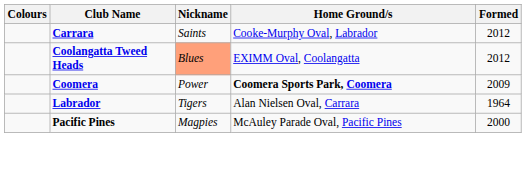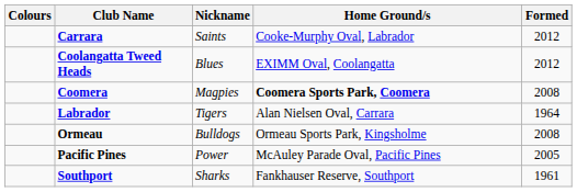Coolangatta Tweed Heads | Nickname: lightsalmon background -> no background
Coomera | Nickname: Power -> Magpies
Coomera | Formed: 2009 -> 2008
+ row: Ormeau | Bulldogs | Ormeau Sports Park, Kingsholme | 2008
Pacific Pines | Nickname: Magpies -> Power
Pacific Pines | Formed: 2000 -> 2005
+ row: Southport | Sharks | Fankhauser Reserve, Southport | 1961
